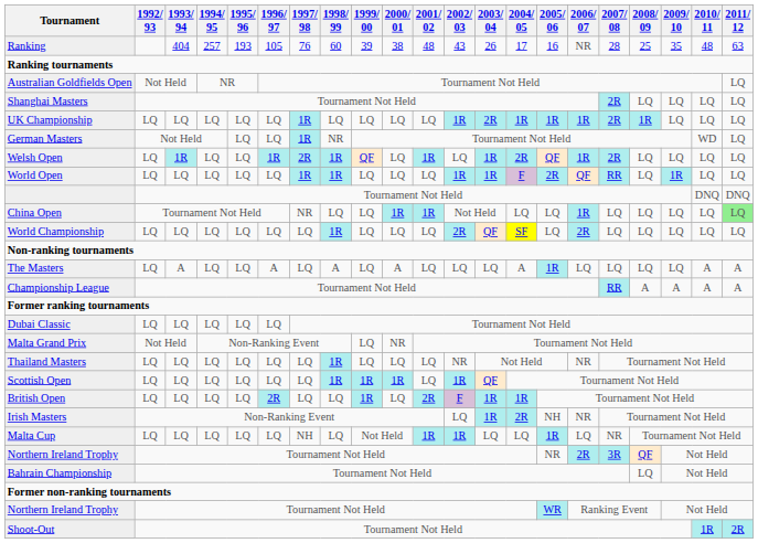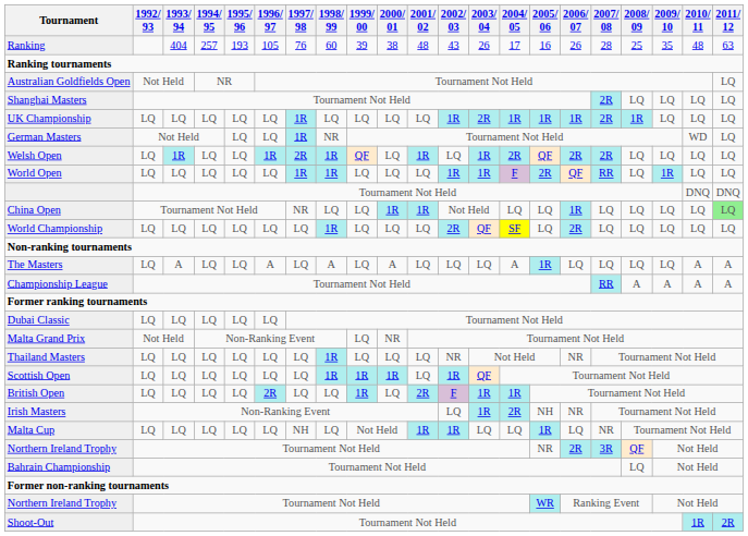Ranking | 2006/ 07: NR -> 26
Welsh Open | 2006/ 07: 1R -> 2R
